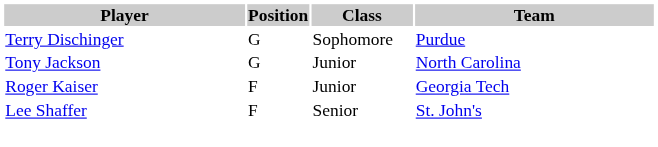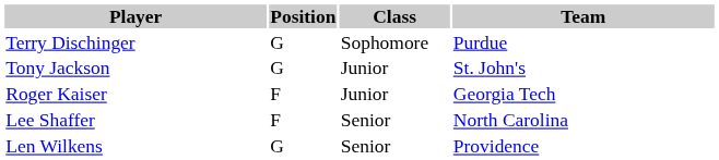Tony Jackson | Team: North Carolina -> St. John's
Lee Shaffer | Team: St. John's -> North Carolina
+ row: Len Wilkens | G | Senior | Providence
